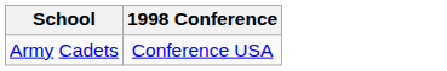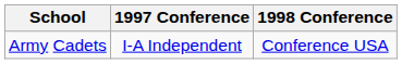+ column: 1997 Conference | I-A Independent
